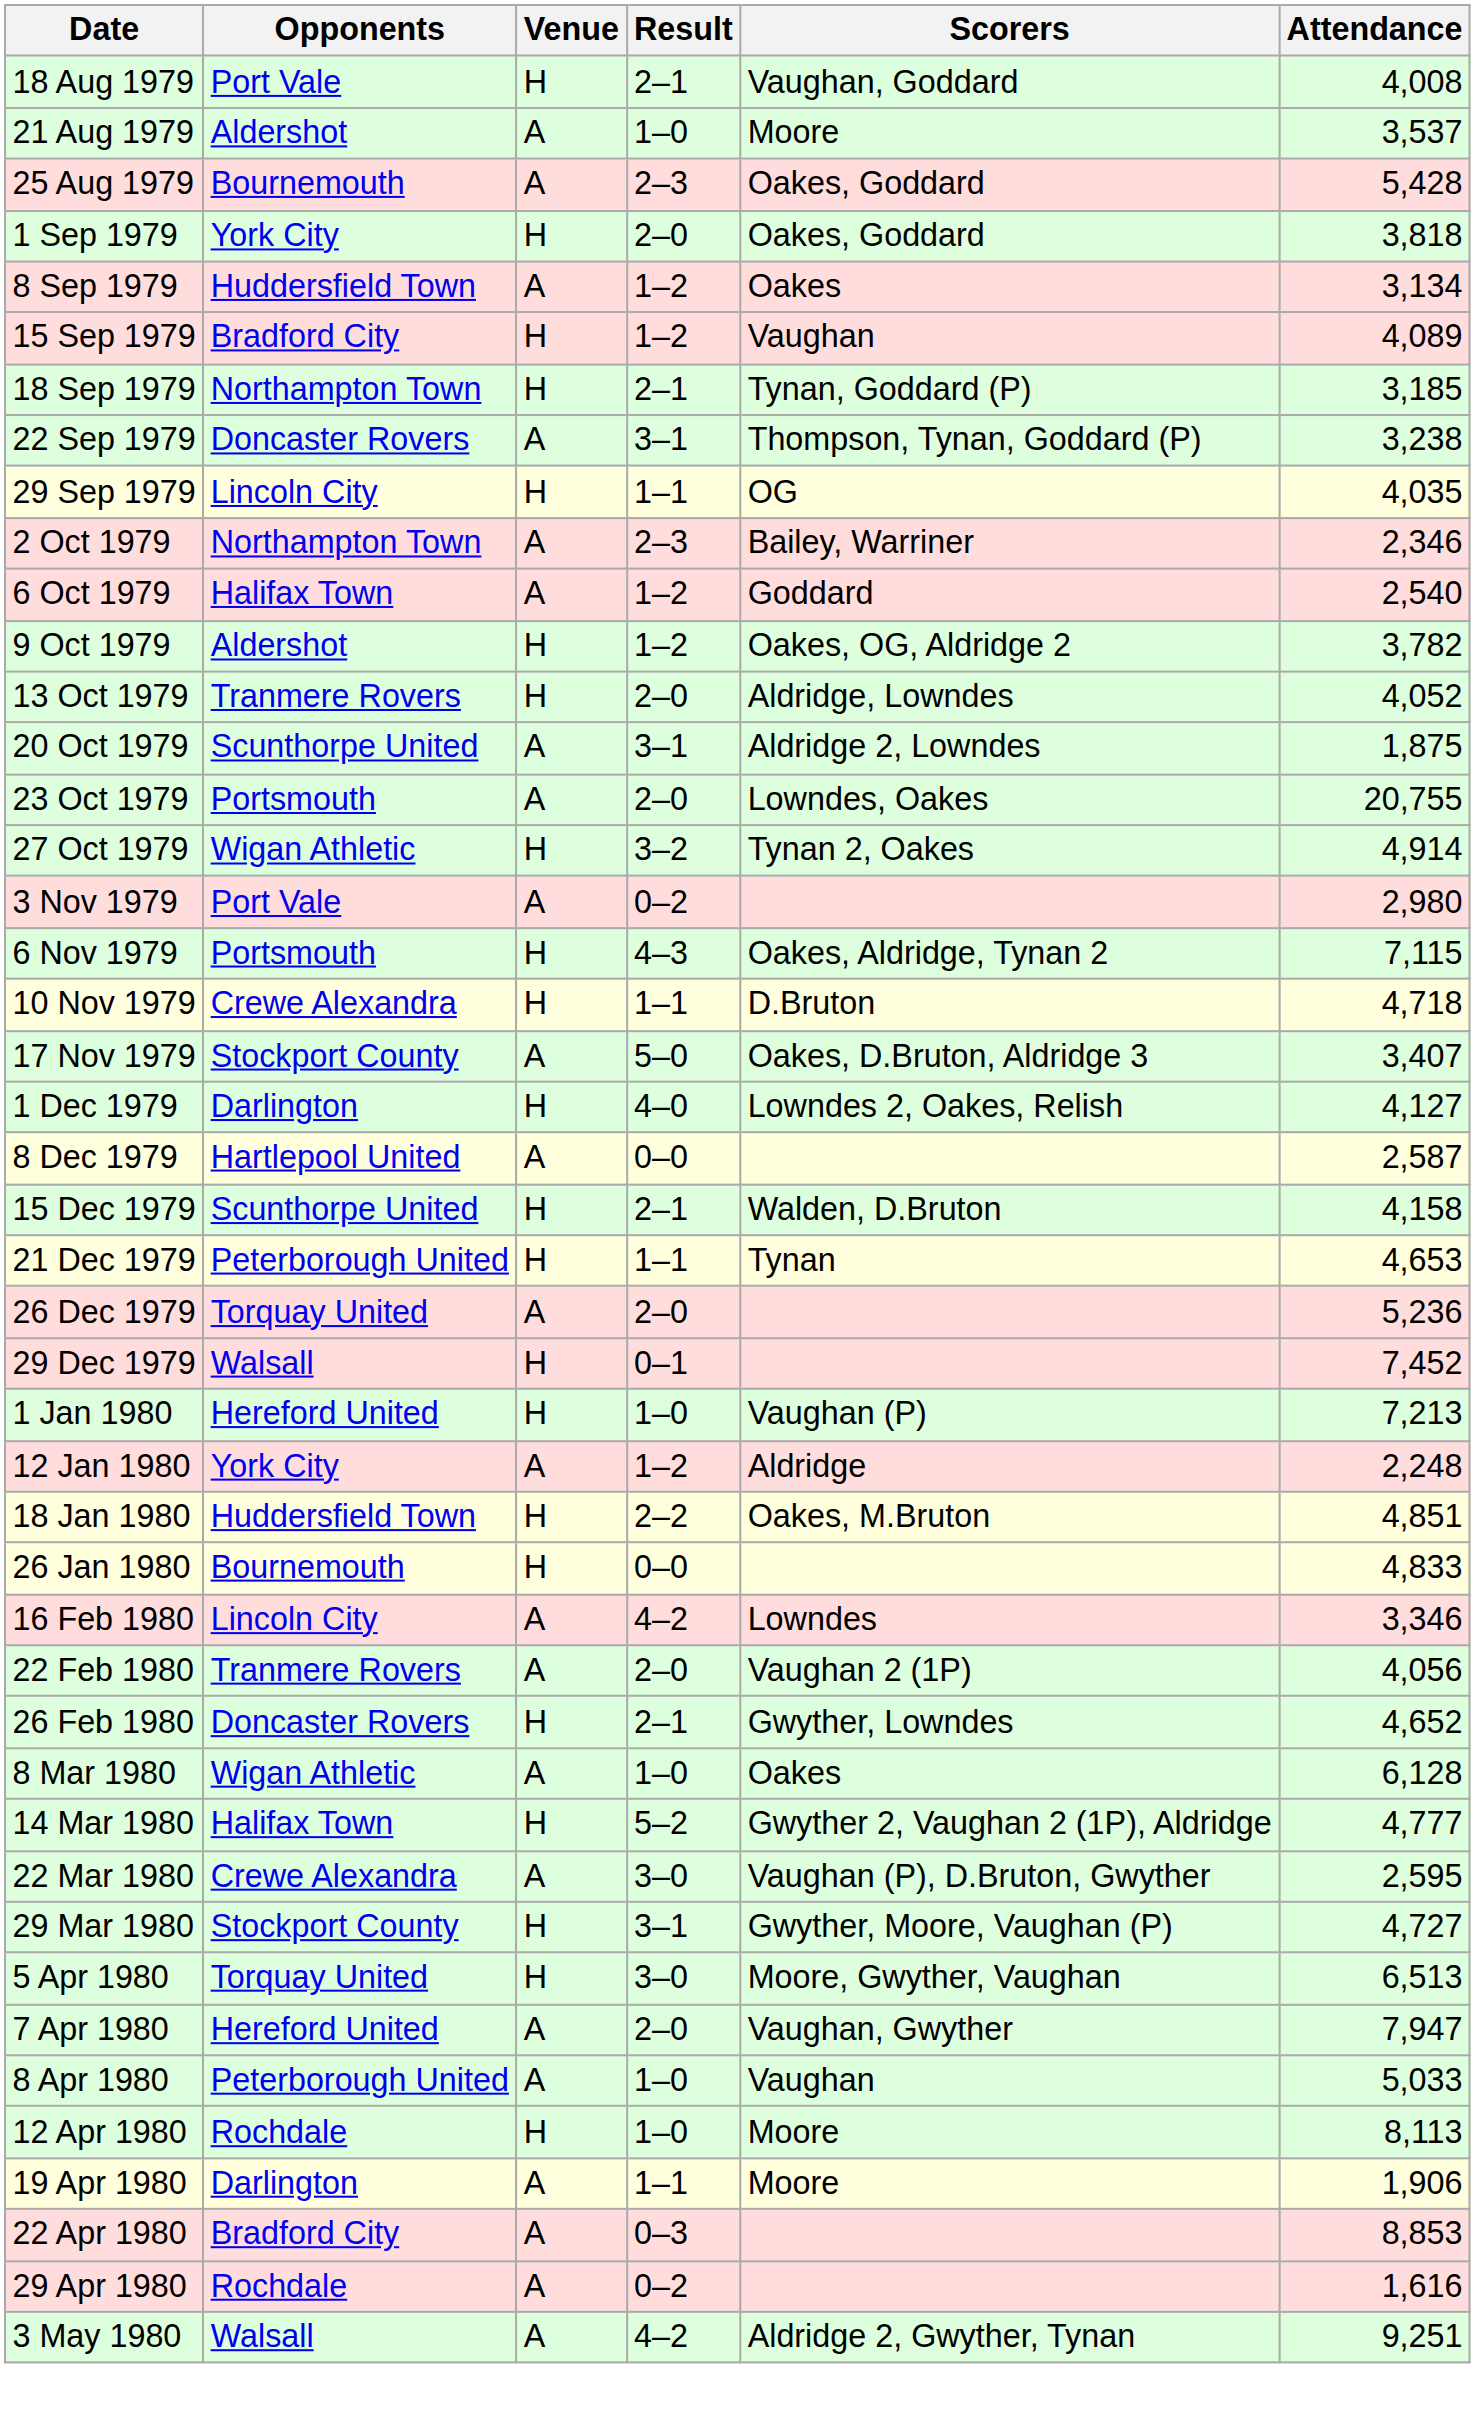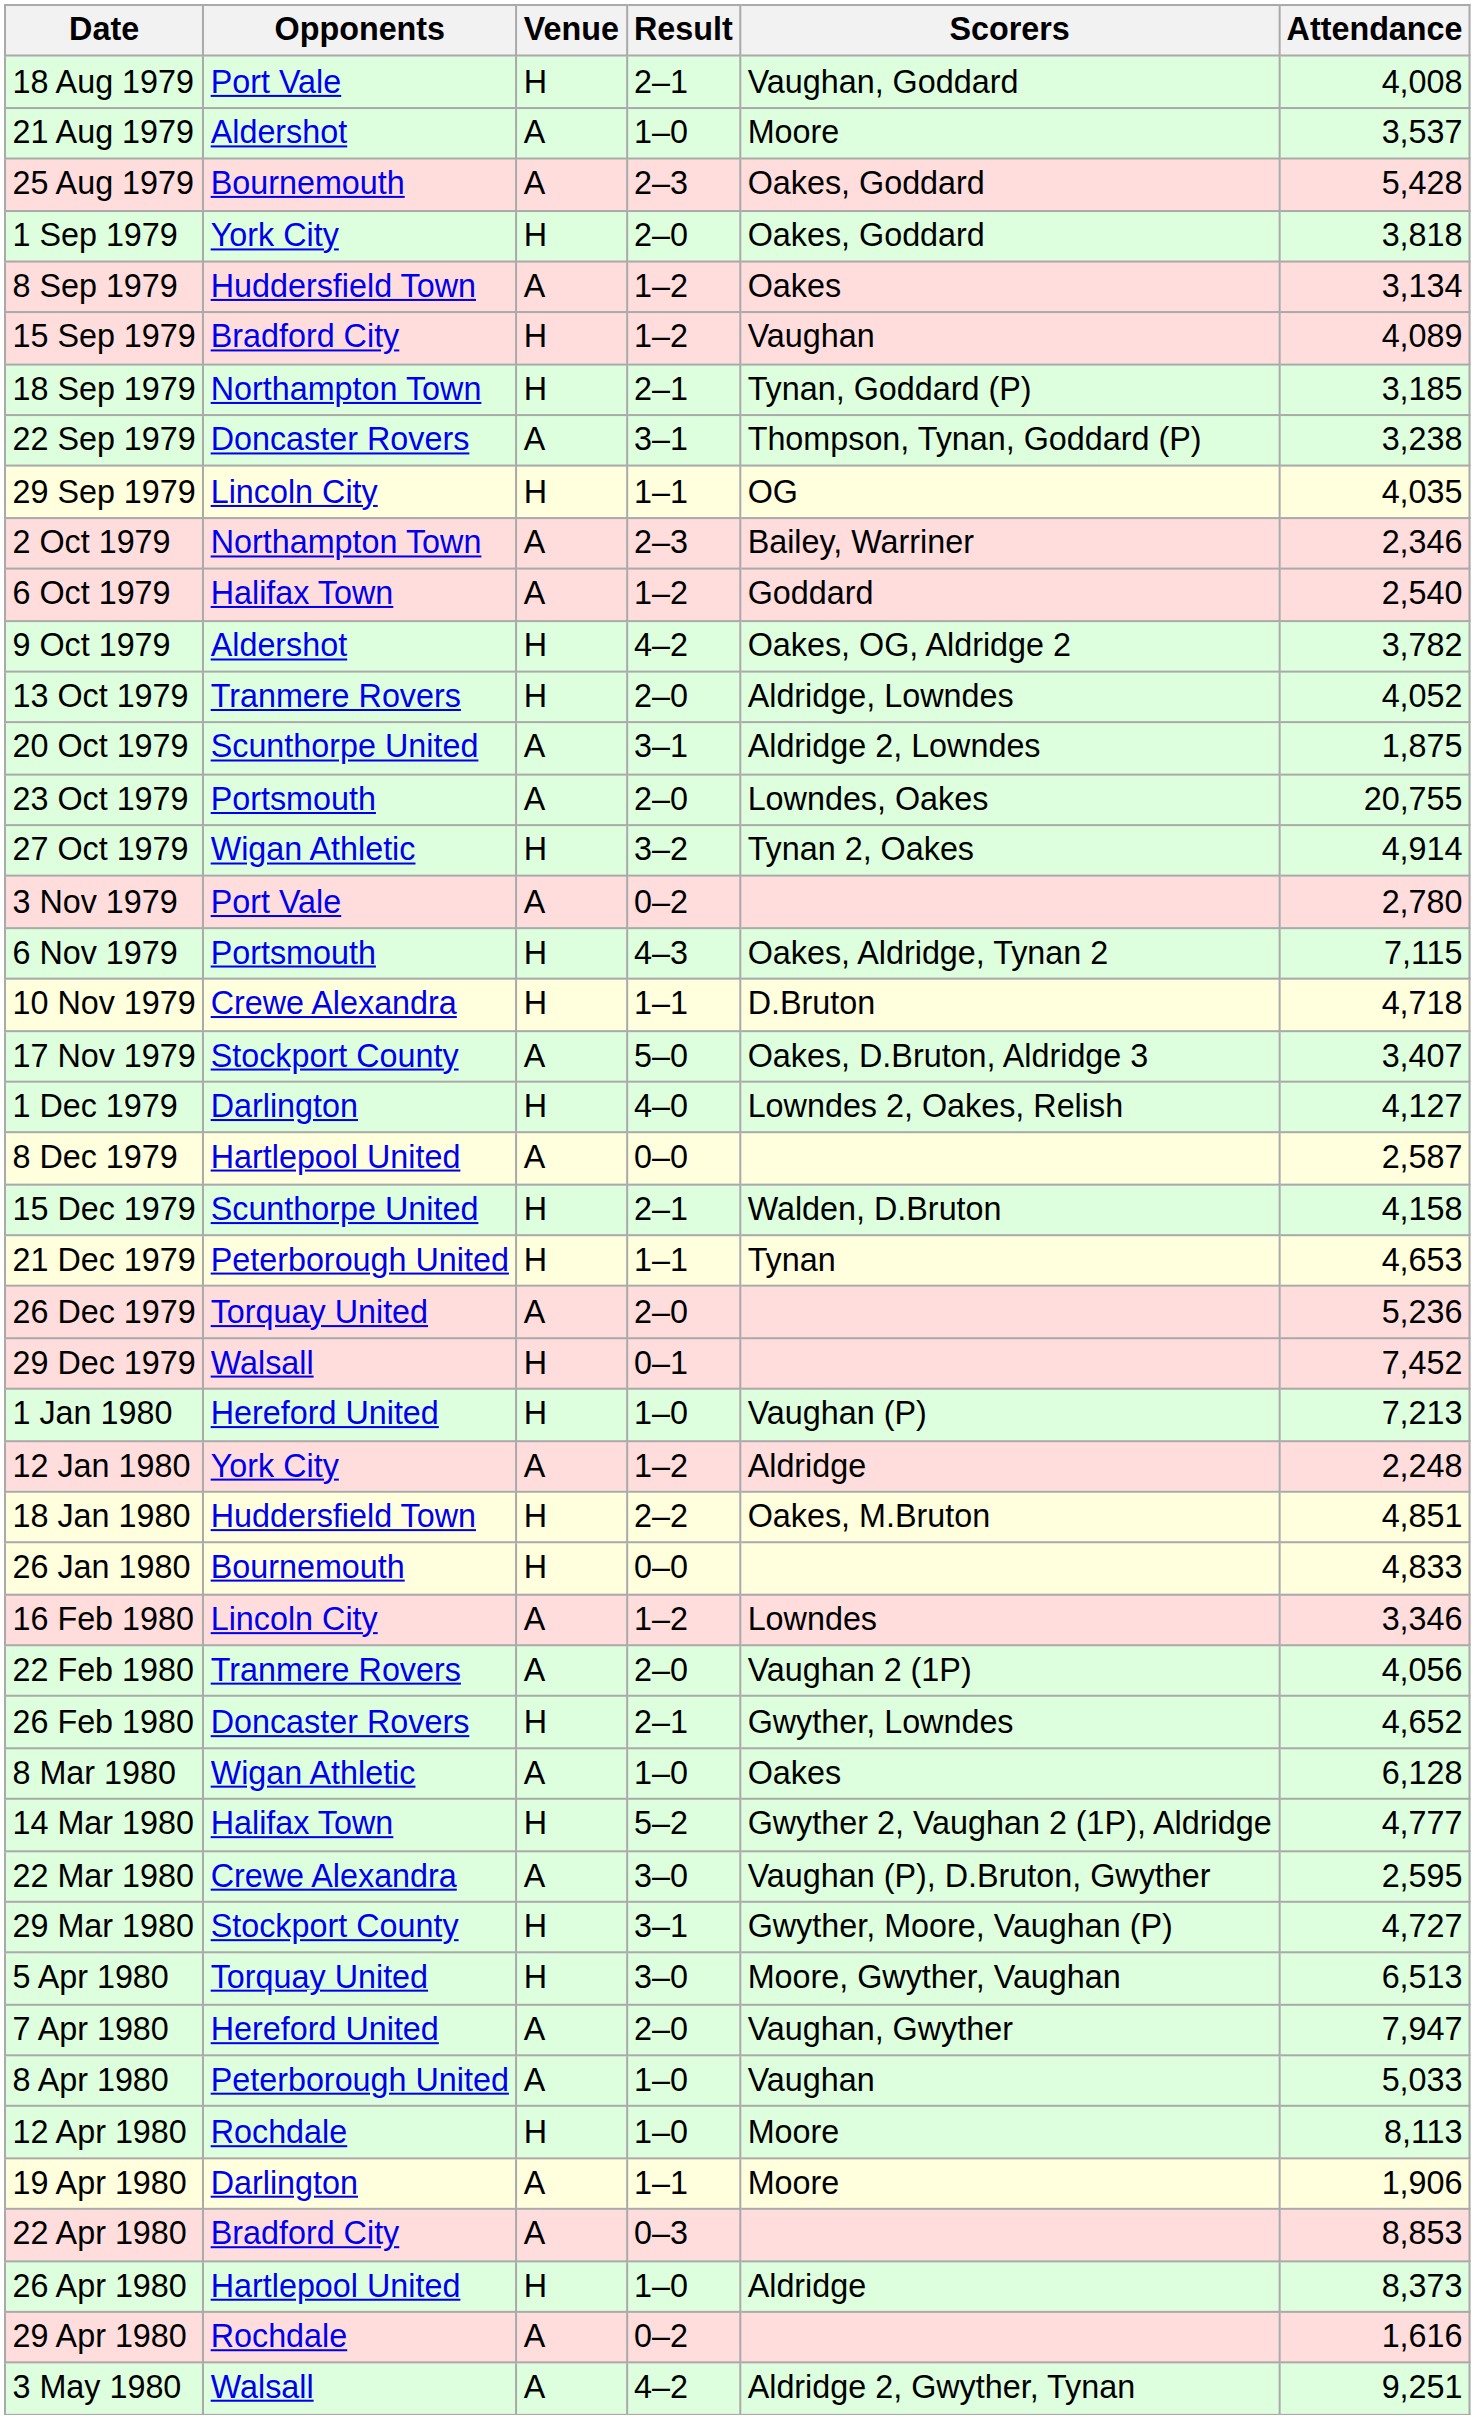9 Oct 1979 | Result: 1–2 -> 4–2
3 Nov 1979 | Attendance: 2,980 -> 2,780
16 Feb 1980 | Result: 4–2 -> 1–2
+ row: 26 Apr 1980 | Hartlepool United | H | 1–0 | Aldridge | 8,373
